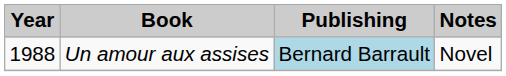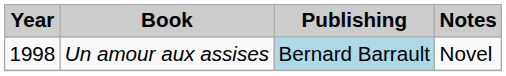Un amour aux assises | Year: 1988 -> 1998
